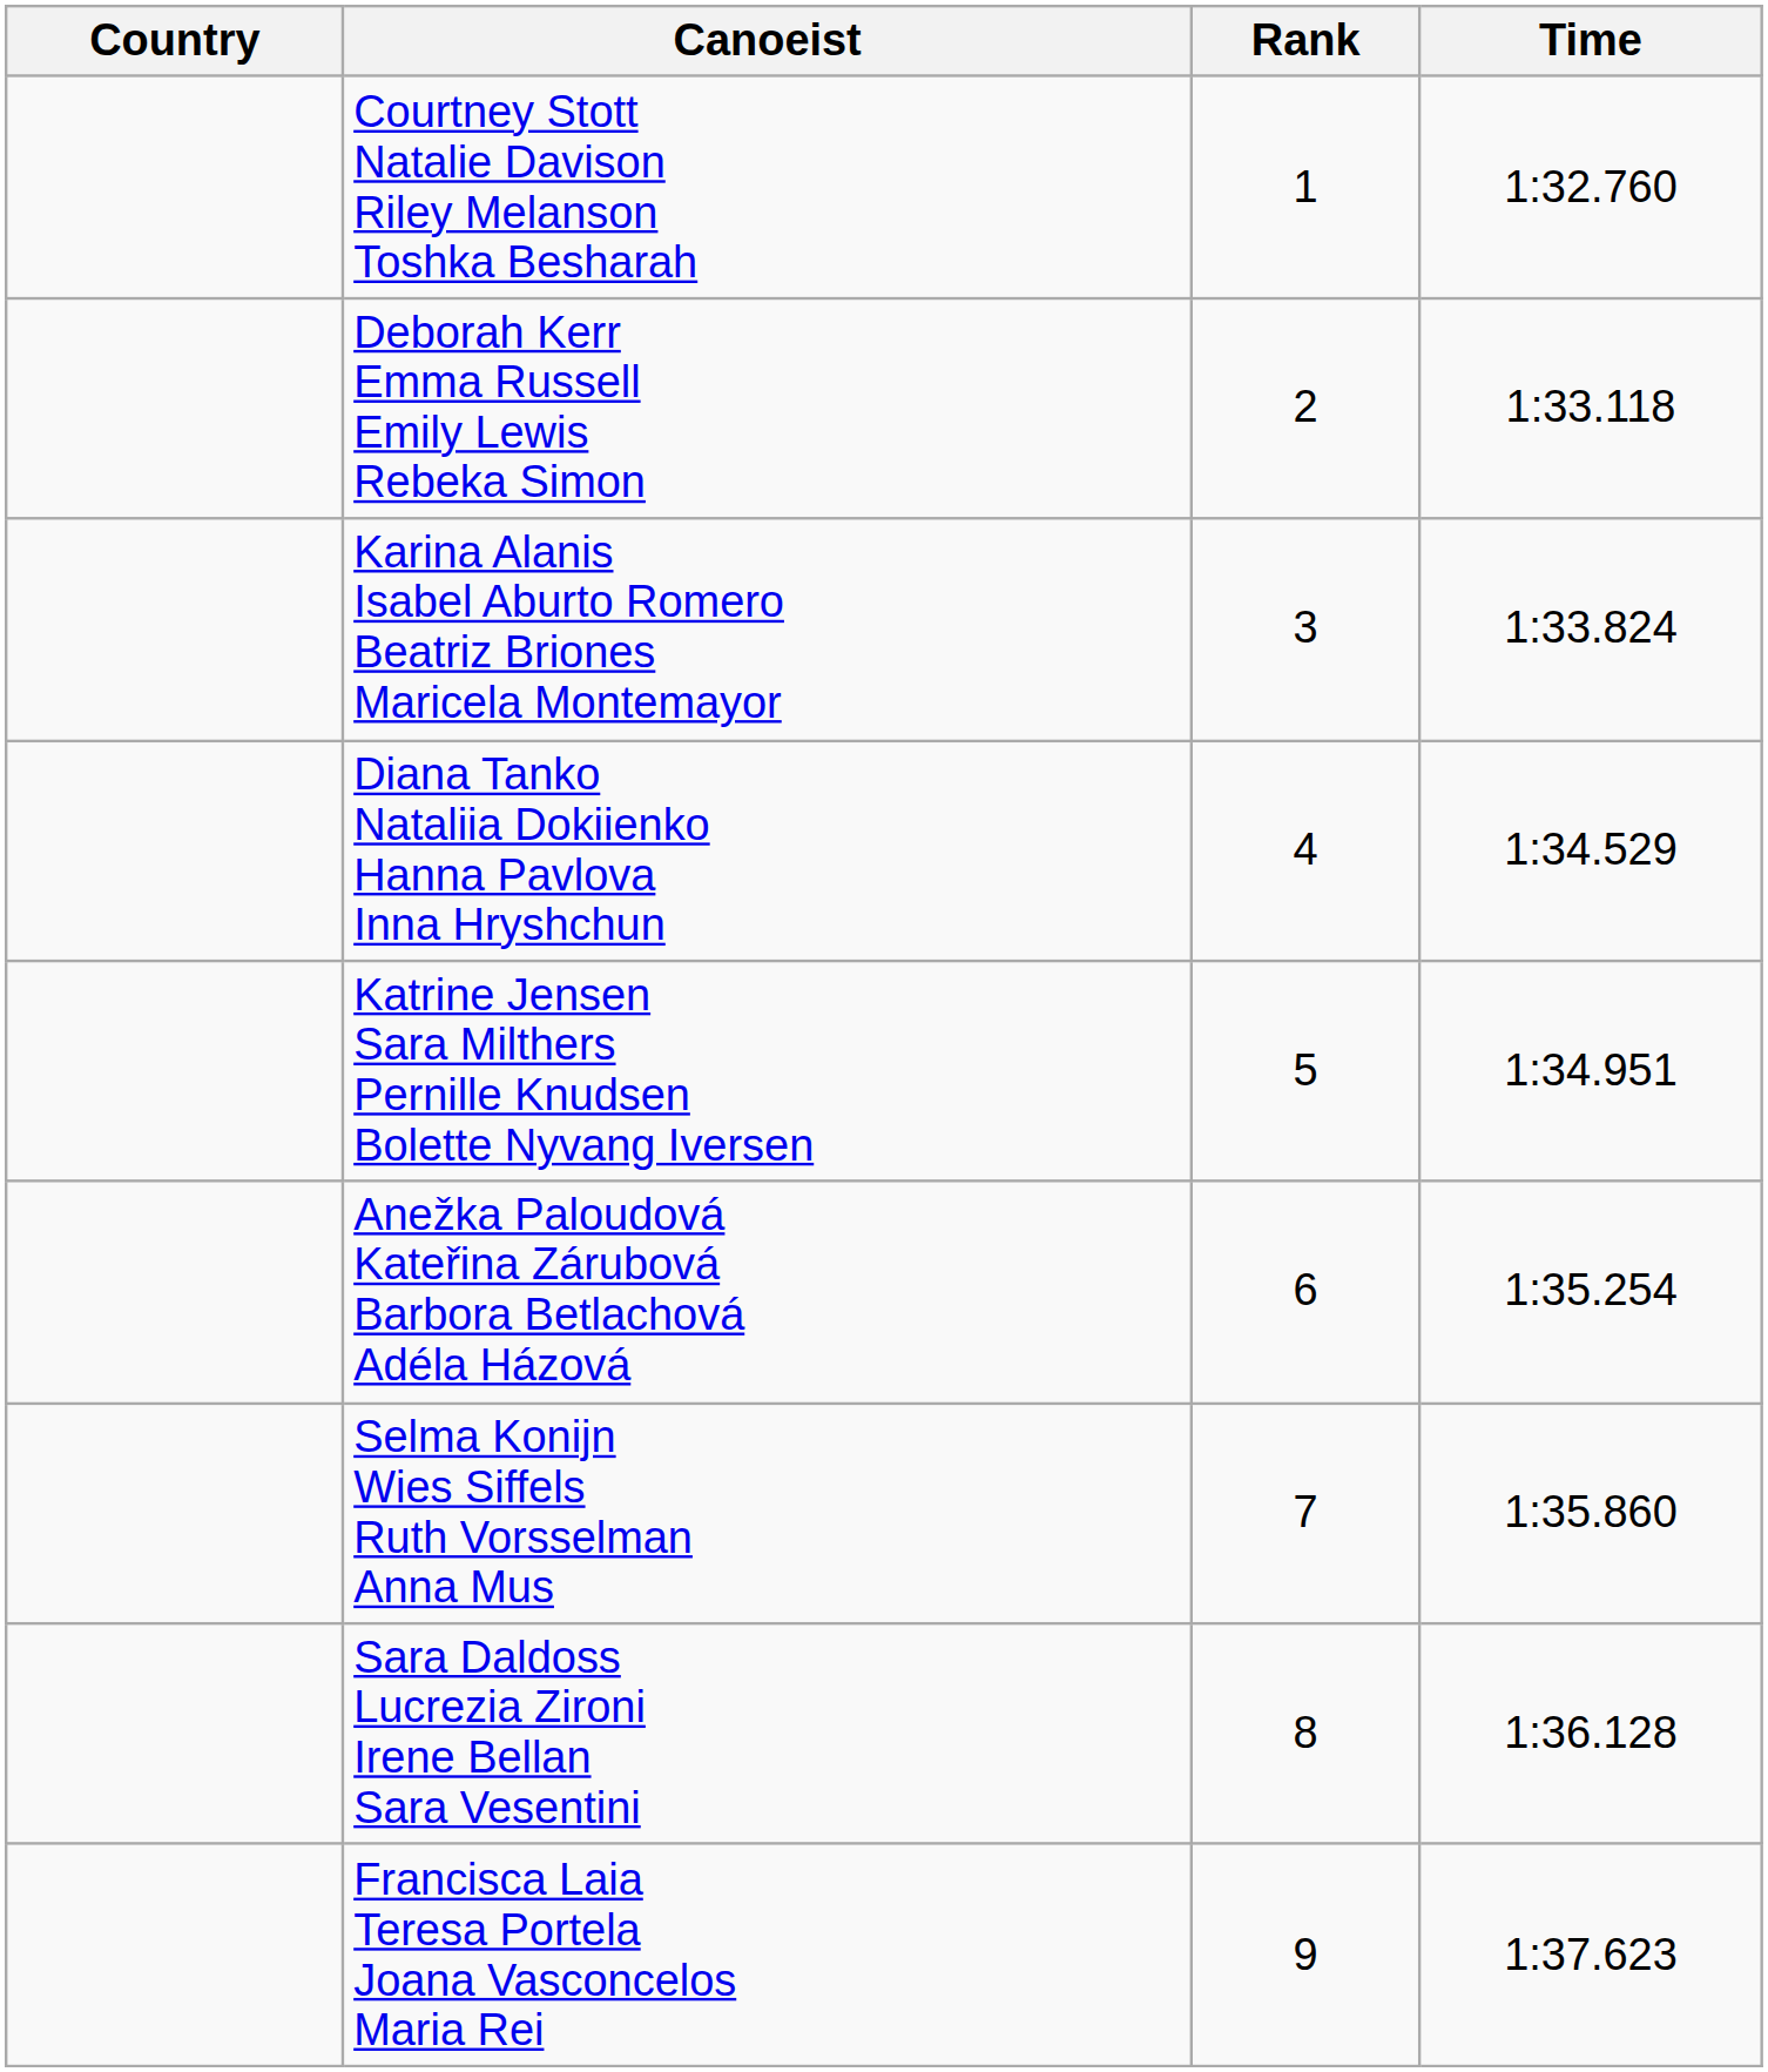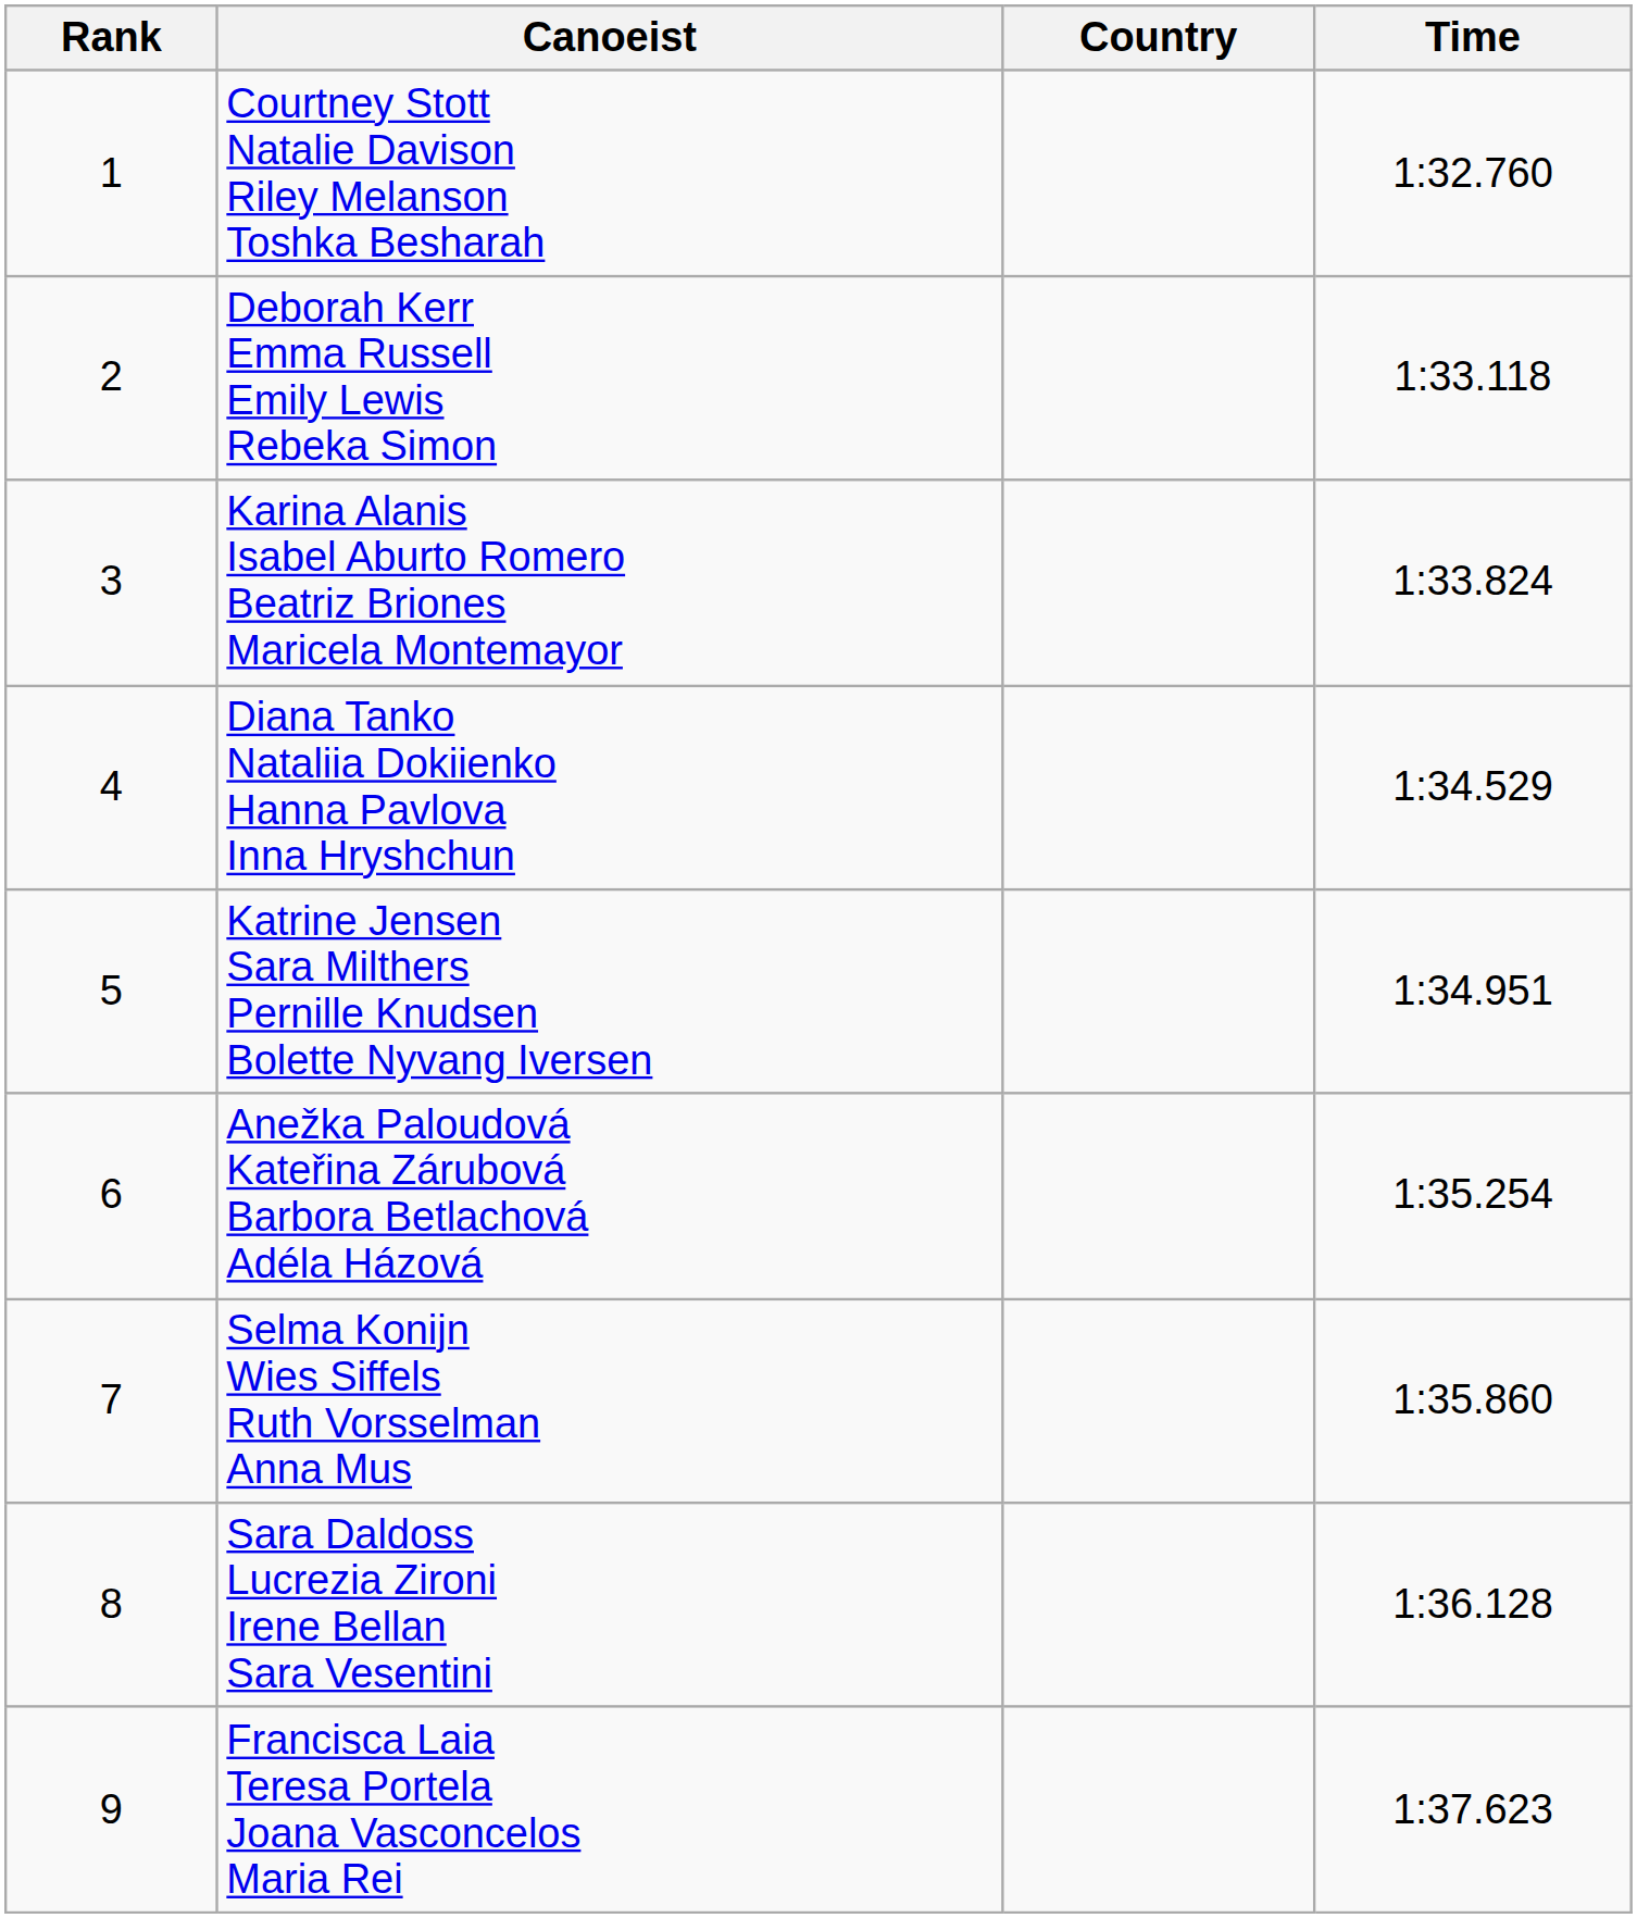columns swapped: Rank <-> Country
